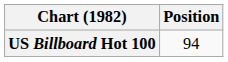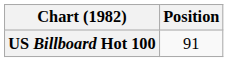US Billboard Hot 100 | Position: 94 -> 91
